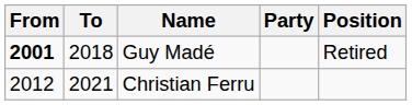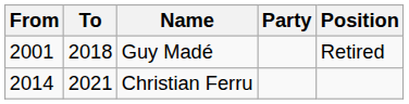Guy Madé | From: bold -> normal
Christian Ferru | From: 2012 -> 2014
